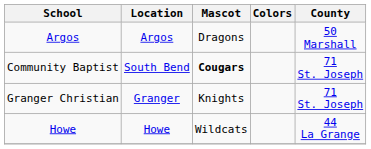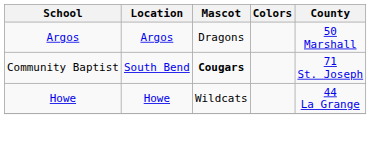- row: Granger Christian | Granger | Knights | 71 St. Joseph
